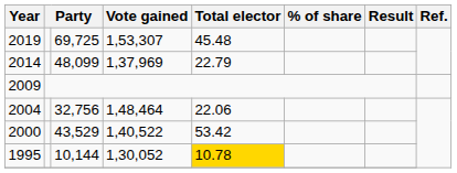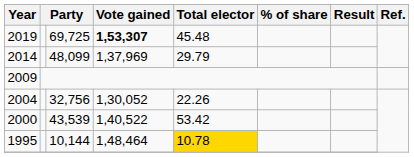2019 | Vote gained: normal -> bold
2014 | Total elector: 22.79 -> 29.79
2004 | Vote gained: 1,48,464 -> 1,30,052
2004 | Total elector: 22.06 -> 22.26
2000 | column 3: 43,529 -> 43,539
1995 | Vote gained: 1,30,052 -> 1,48,464
